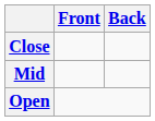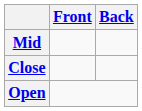rows swapped: Close <-> Mid
